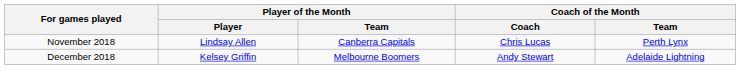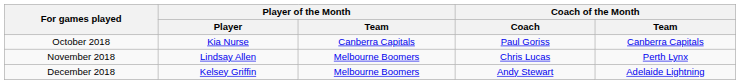+ row: October 2018 | Kia Nurse | Canberra Capitals | Paul Goriss | Canberra Capitals
November 2018 | Player of the Month / Team: Canberra Capitals -> Melbourne Boomers
